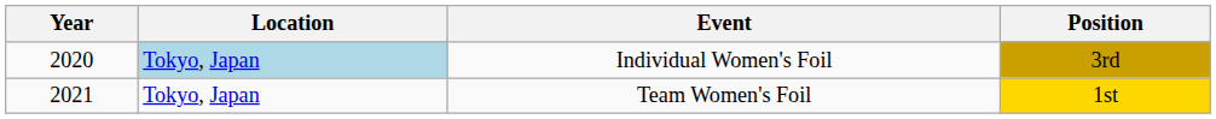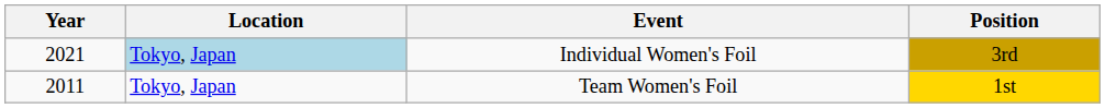Individual Women's Foil | Year: 2020 -> 2021
Team Women's Foil | Year: 2021 -> 2011
